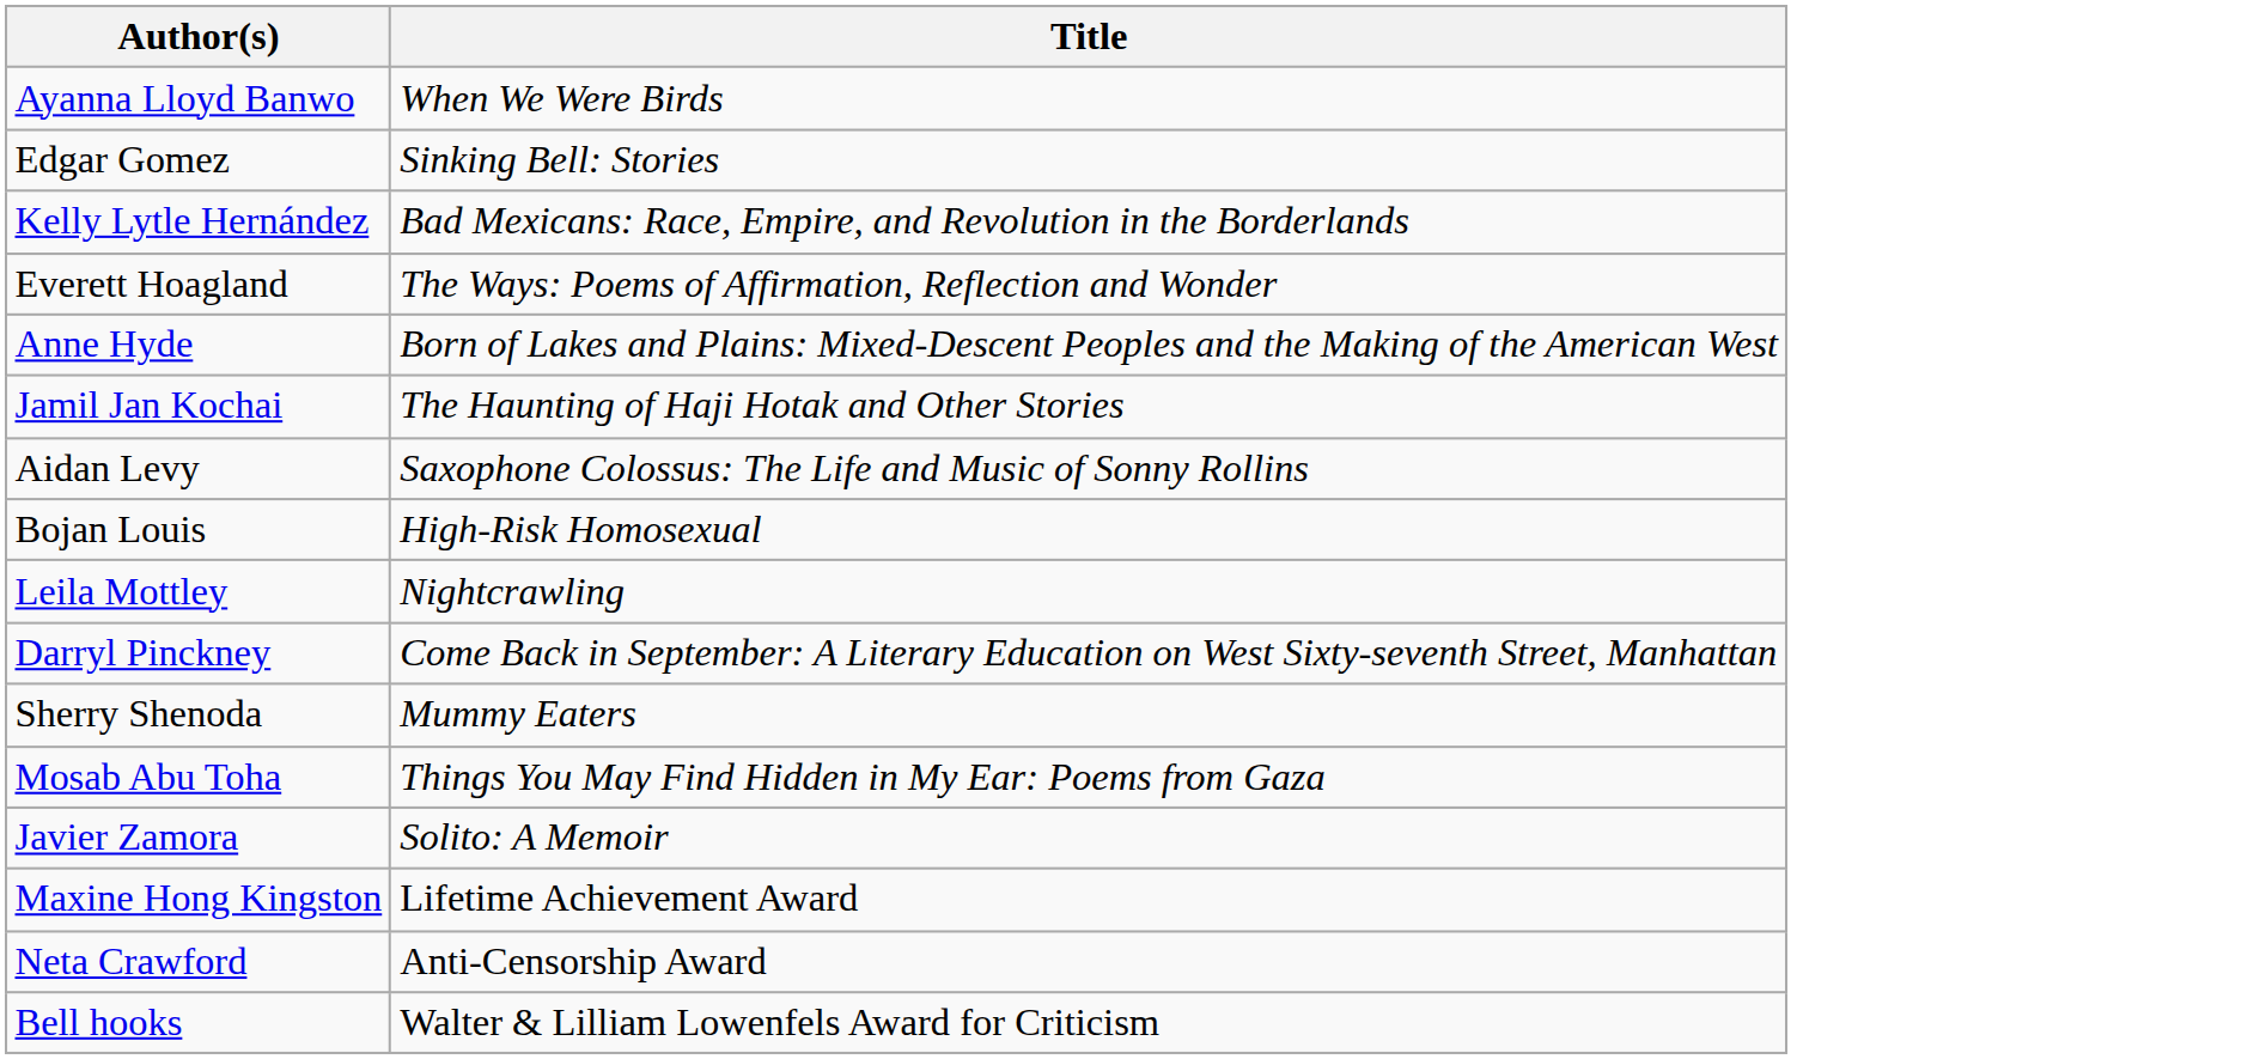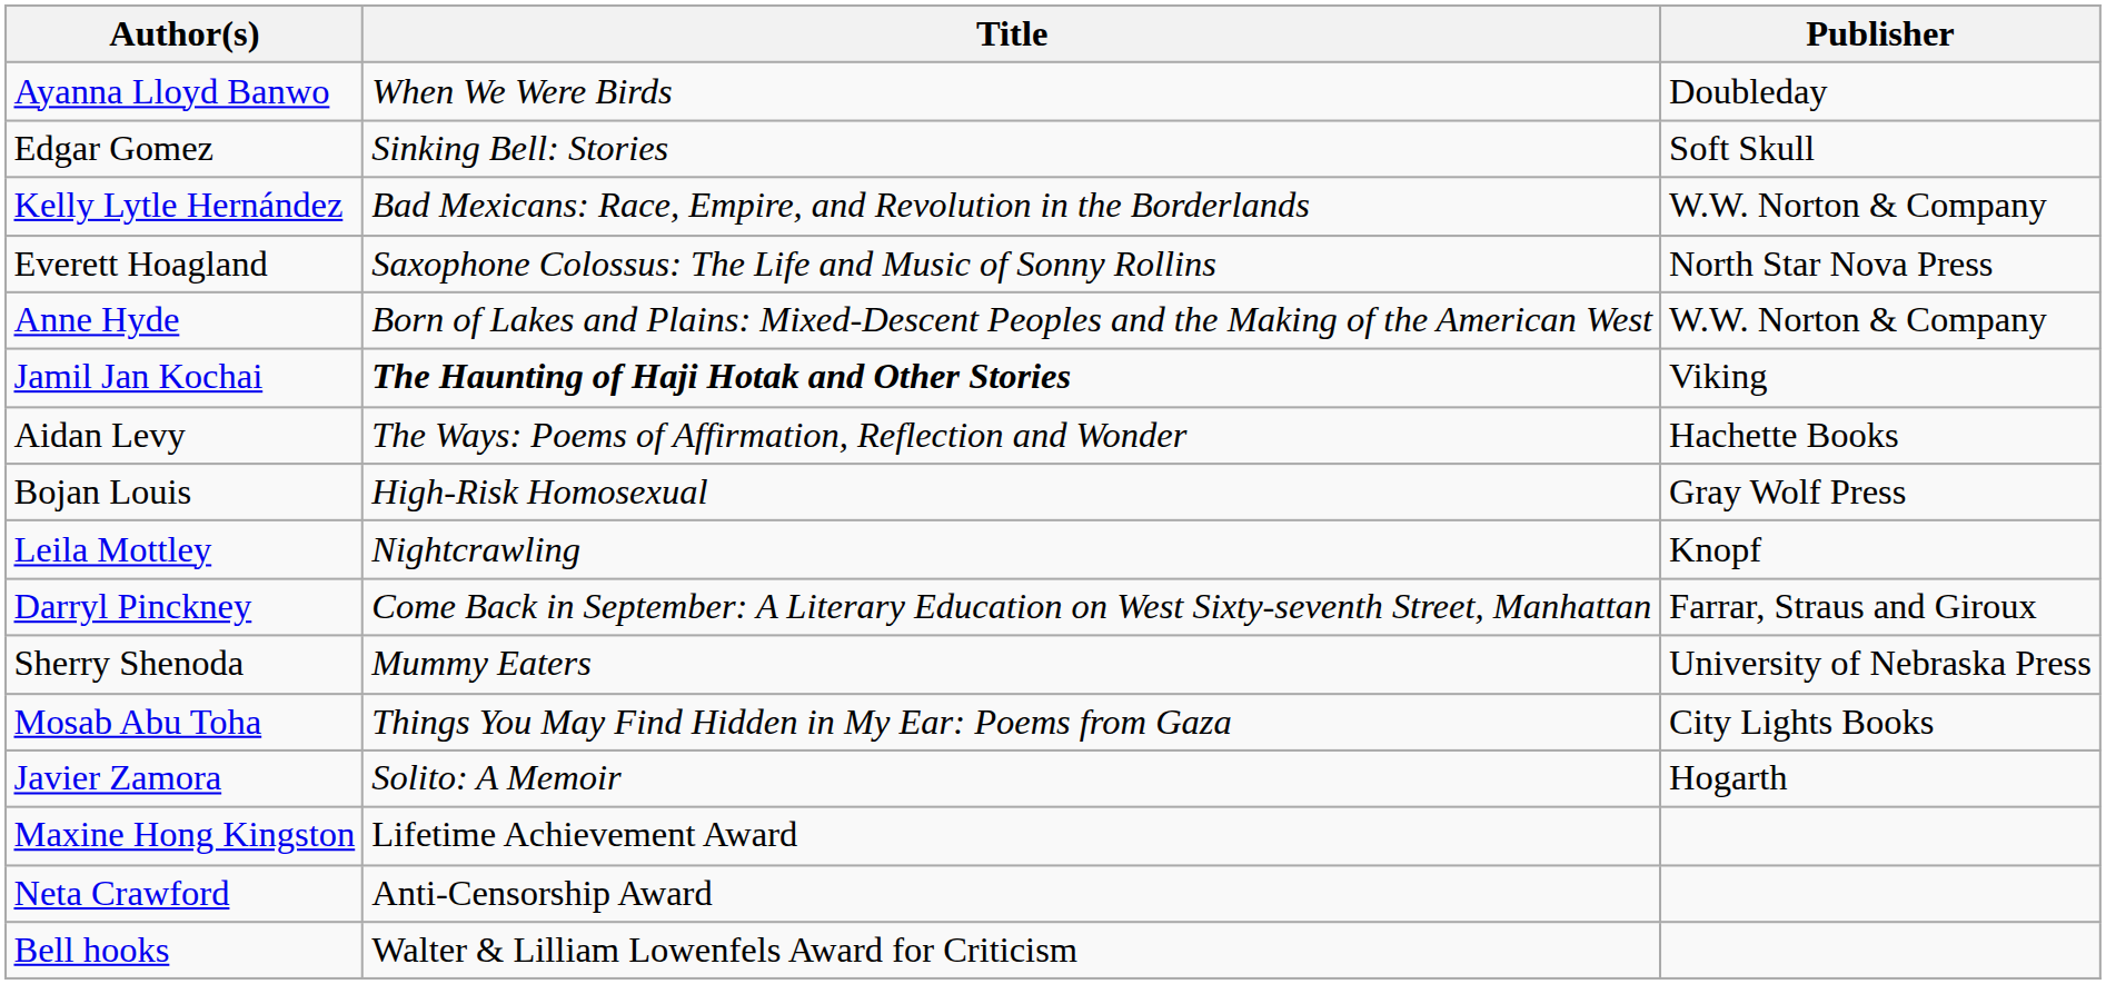+ column: Publisher | Doubleday | Soft Skull | W.W. Norton & Company | North Star Nova Press | W.W. Norton & Company | Viking | Hachette Books | Gray Wolf Press | Knopf | Farrar, Straus and Giroux | University of Nebraska Press | City Lights Books | Hogarth
Everett Hoagland | Title: The Ways: Poems of Affirmation, Reflection and Wonder -> Saxophone Colossus: The Life and Music of Sonny Rollins
Jamil Jan Kochai | Title: normal -> bold
Aidan Levy | Title: Saxophone Colossus: The Life and Music of Sonny Rollins -> The Ways: Poems of Affirmation, Reflection and Wonder
